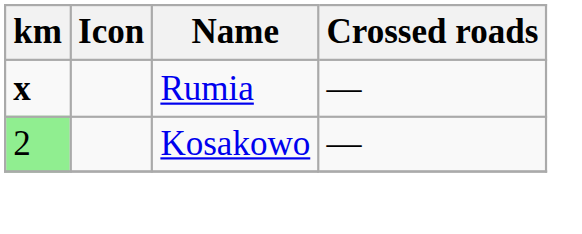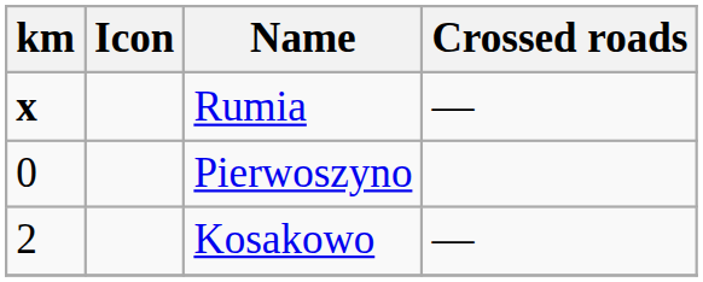+ row: 0 | Pierwoszyno
Kosakowo | km: lightgreen background -> no background
